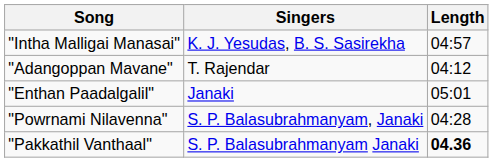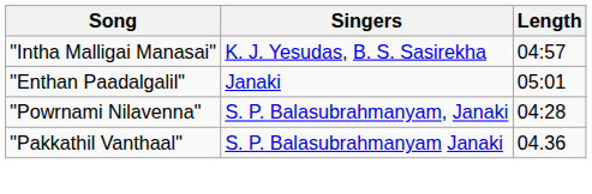- row: "Adangoppan Mavane" | T. Rajendar | 04:12
"Pakkathil Vanthaal" | Length: bold -> normal
